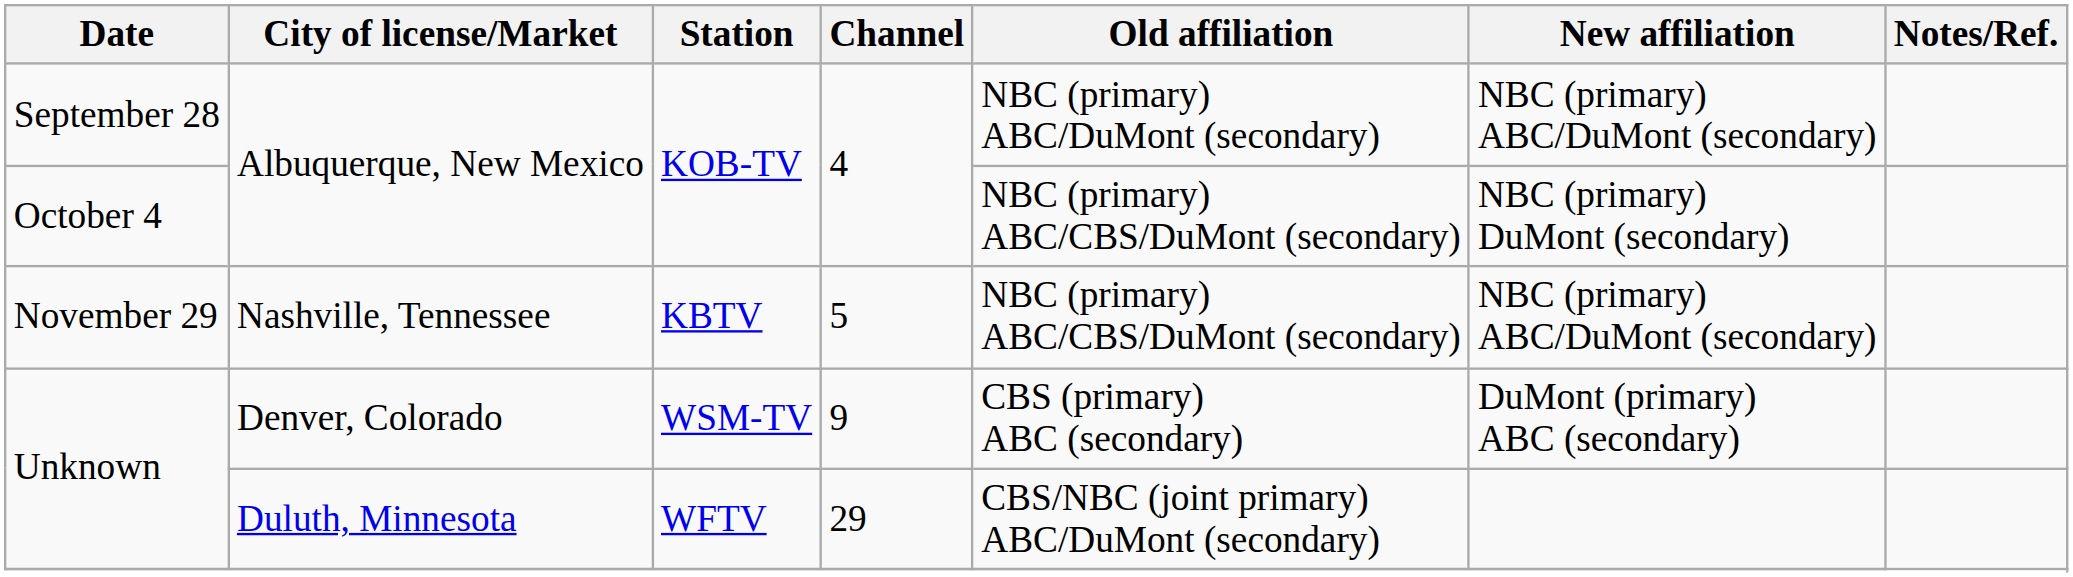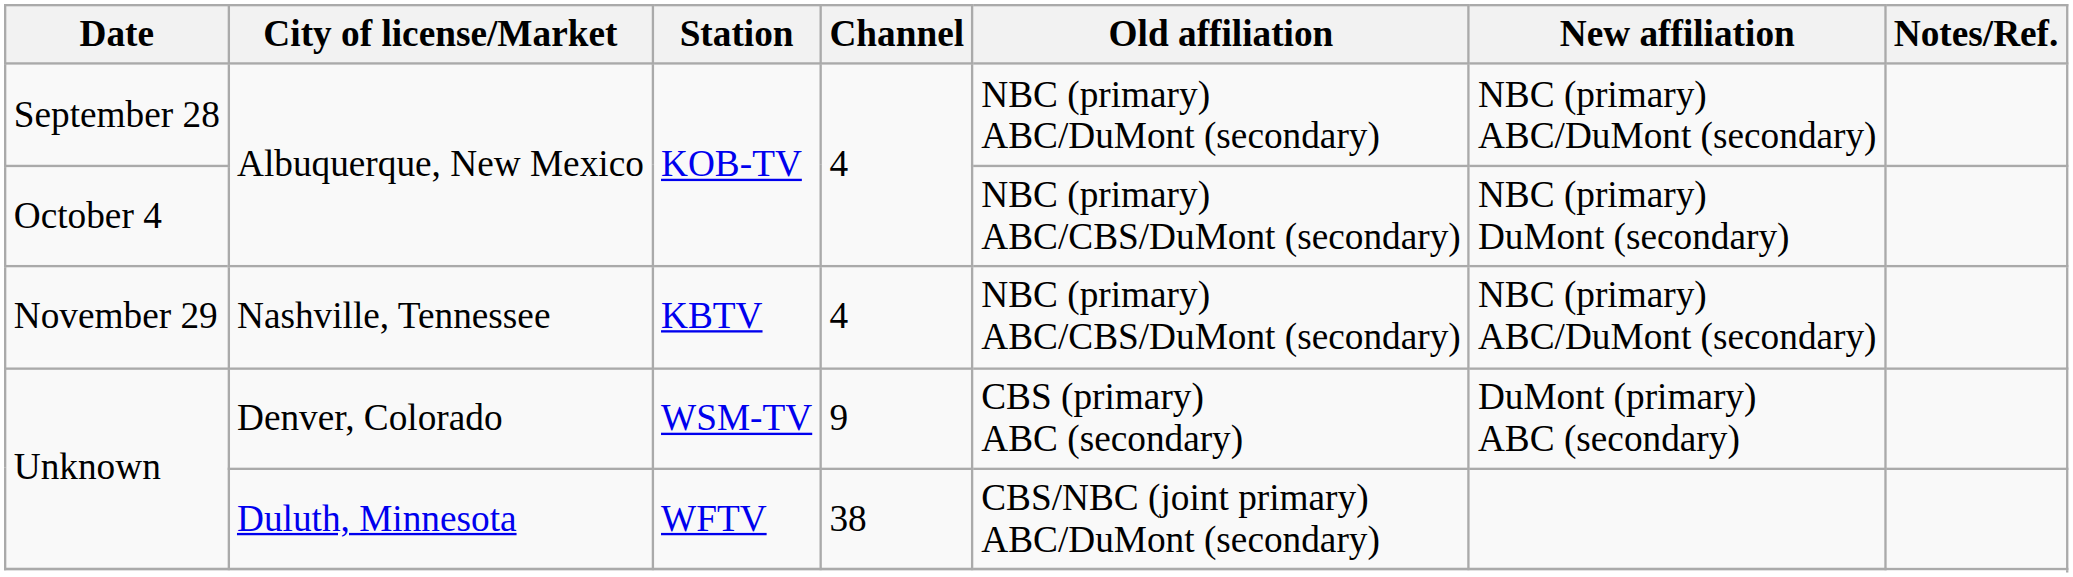November 29 | Channel: 5 -> 4
Unknown / Duluth, Minnesota | Channel: 29 -> 38
